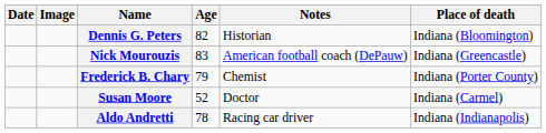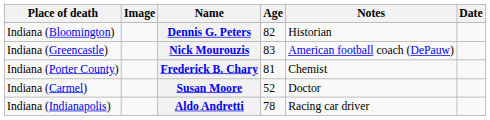columns swapped: Date <-> Place of death
Frederick B. Chary | Age: 79 -> 81
